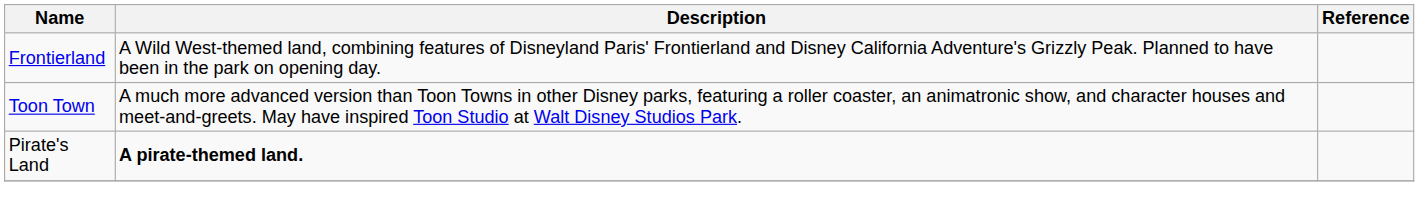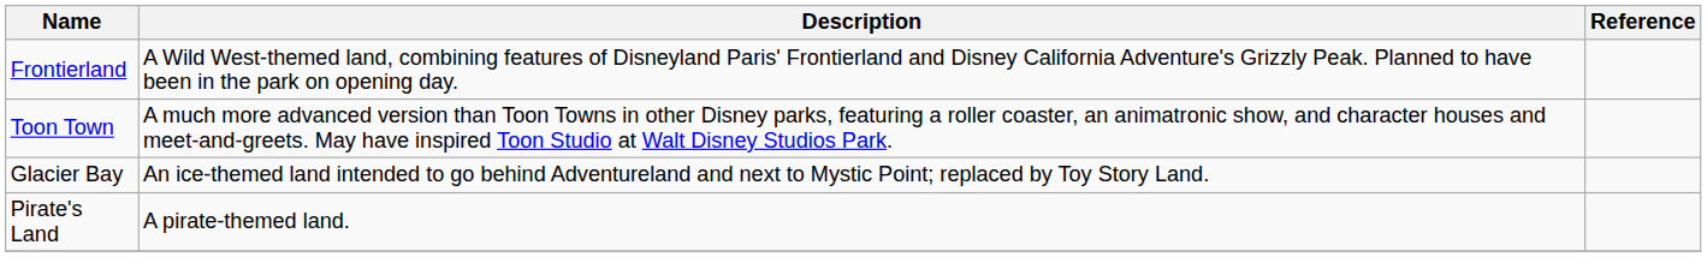+ row: Glacier Bay | An ice-themed land intended to go behind Adventureland and next to Mystic Point; replaced by Toy Story Land.
Pirate's Land | Description: bold -> normal
